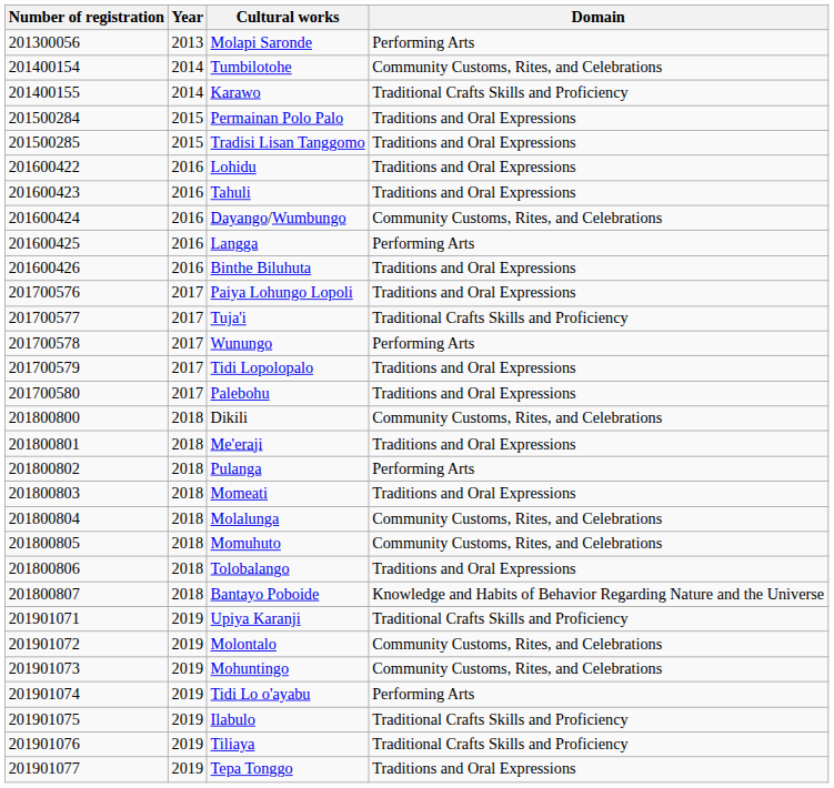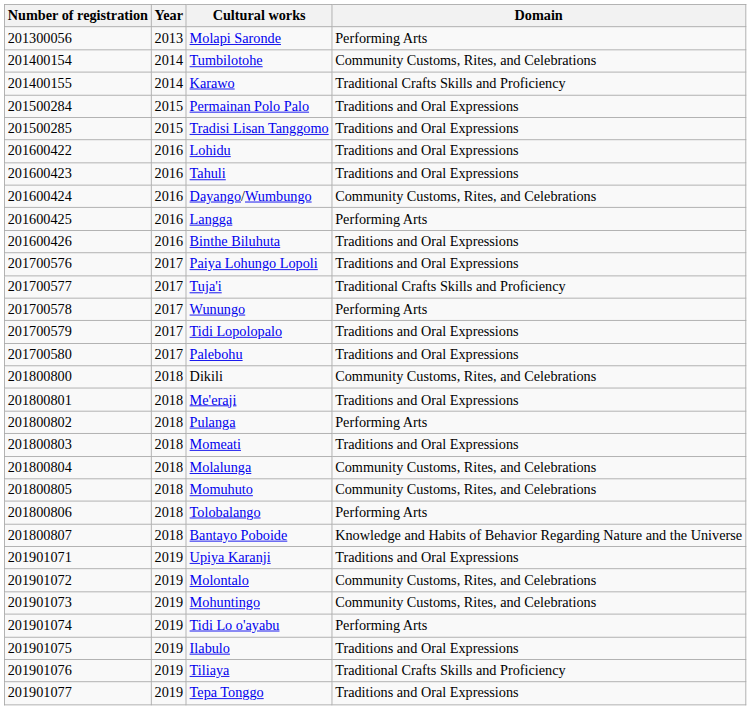Tolobalango | Domain: Traditions and Oral Expressions -> Performing Arts
Upiya Karanji | Domain: Traditional Crafts Skills and Proficiency -> Traditions and Oral Expressions
Ilabulo | Domain: Traditional Crafts Skills and Proficiency -> Traditions and Oral Expressions
